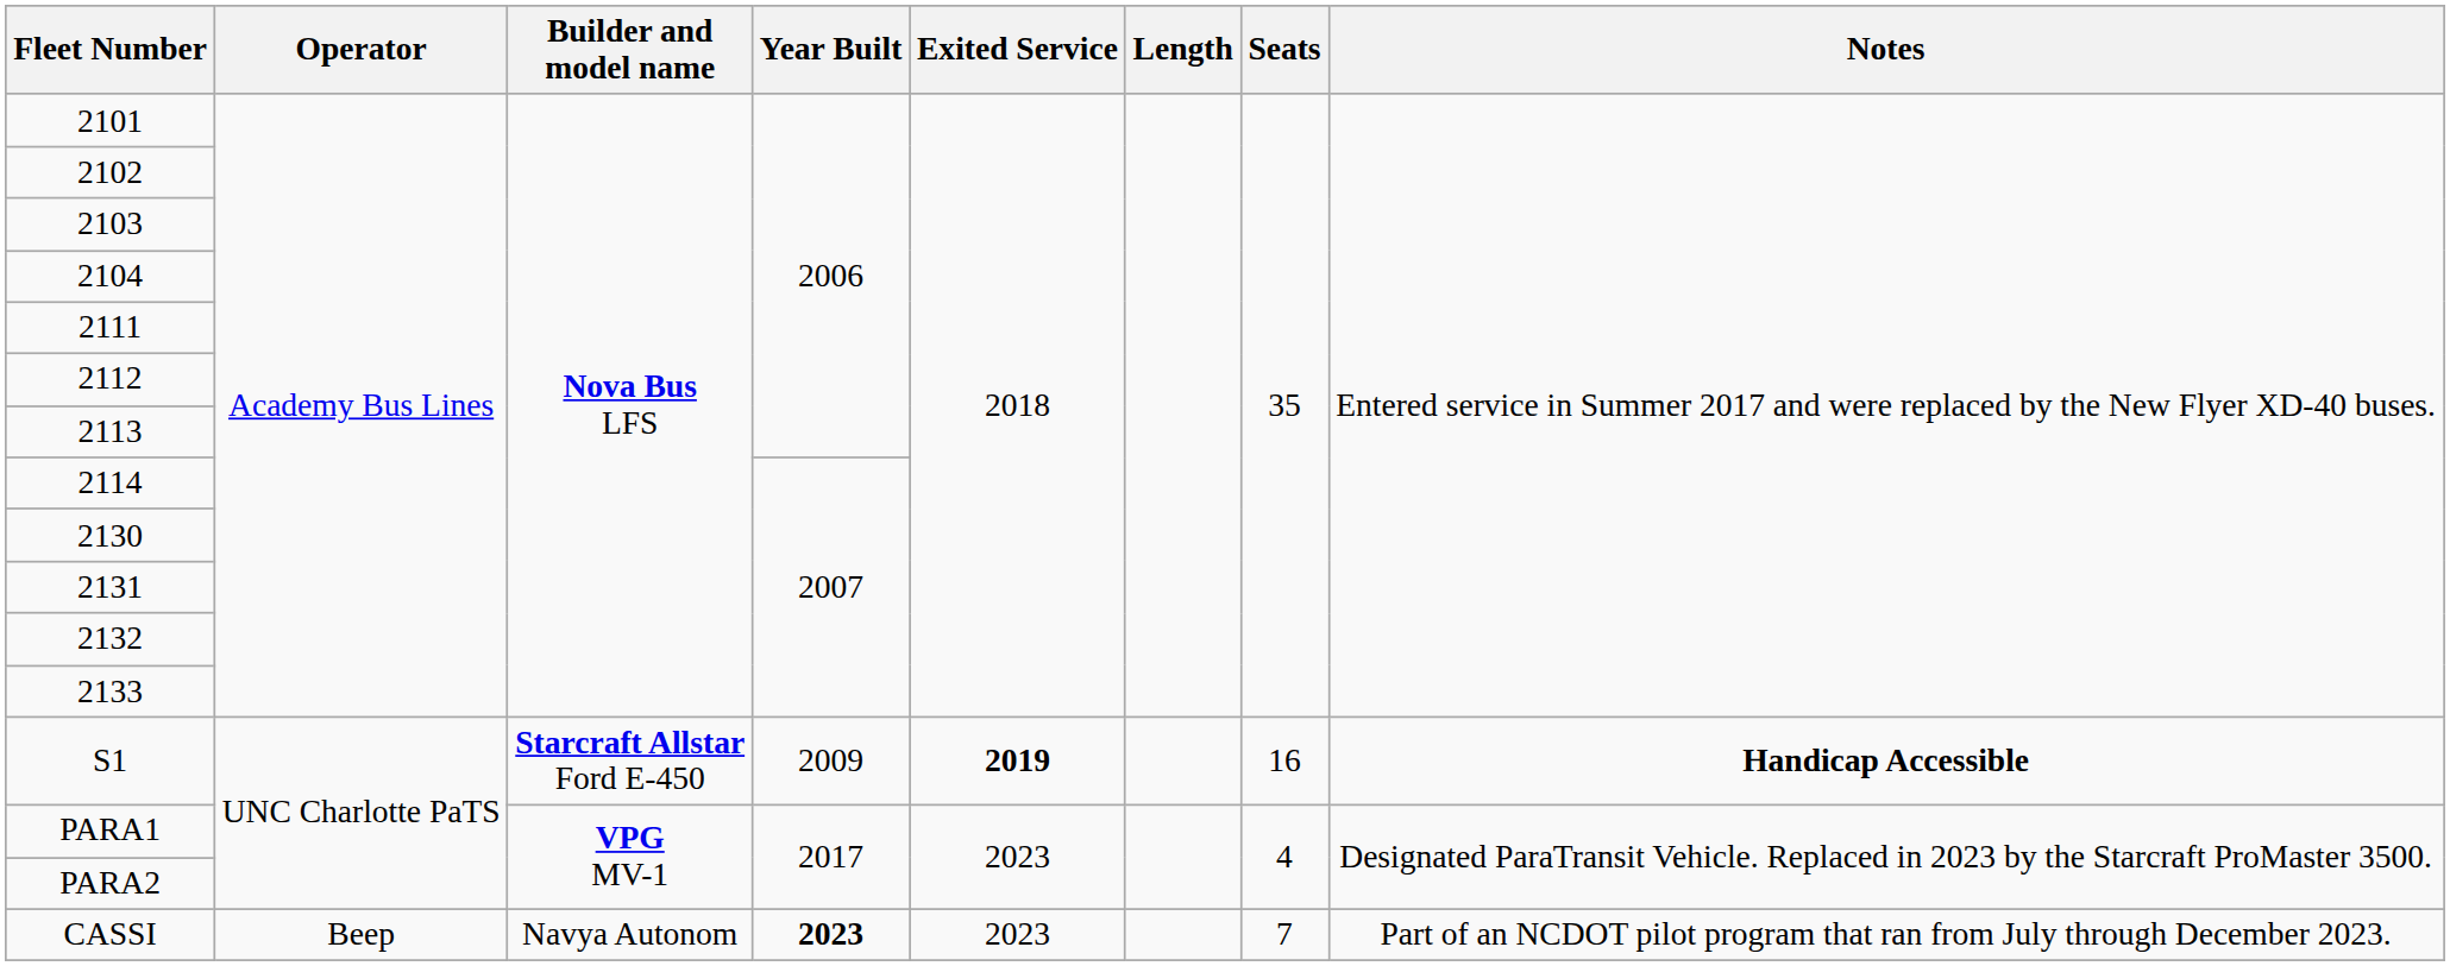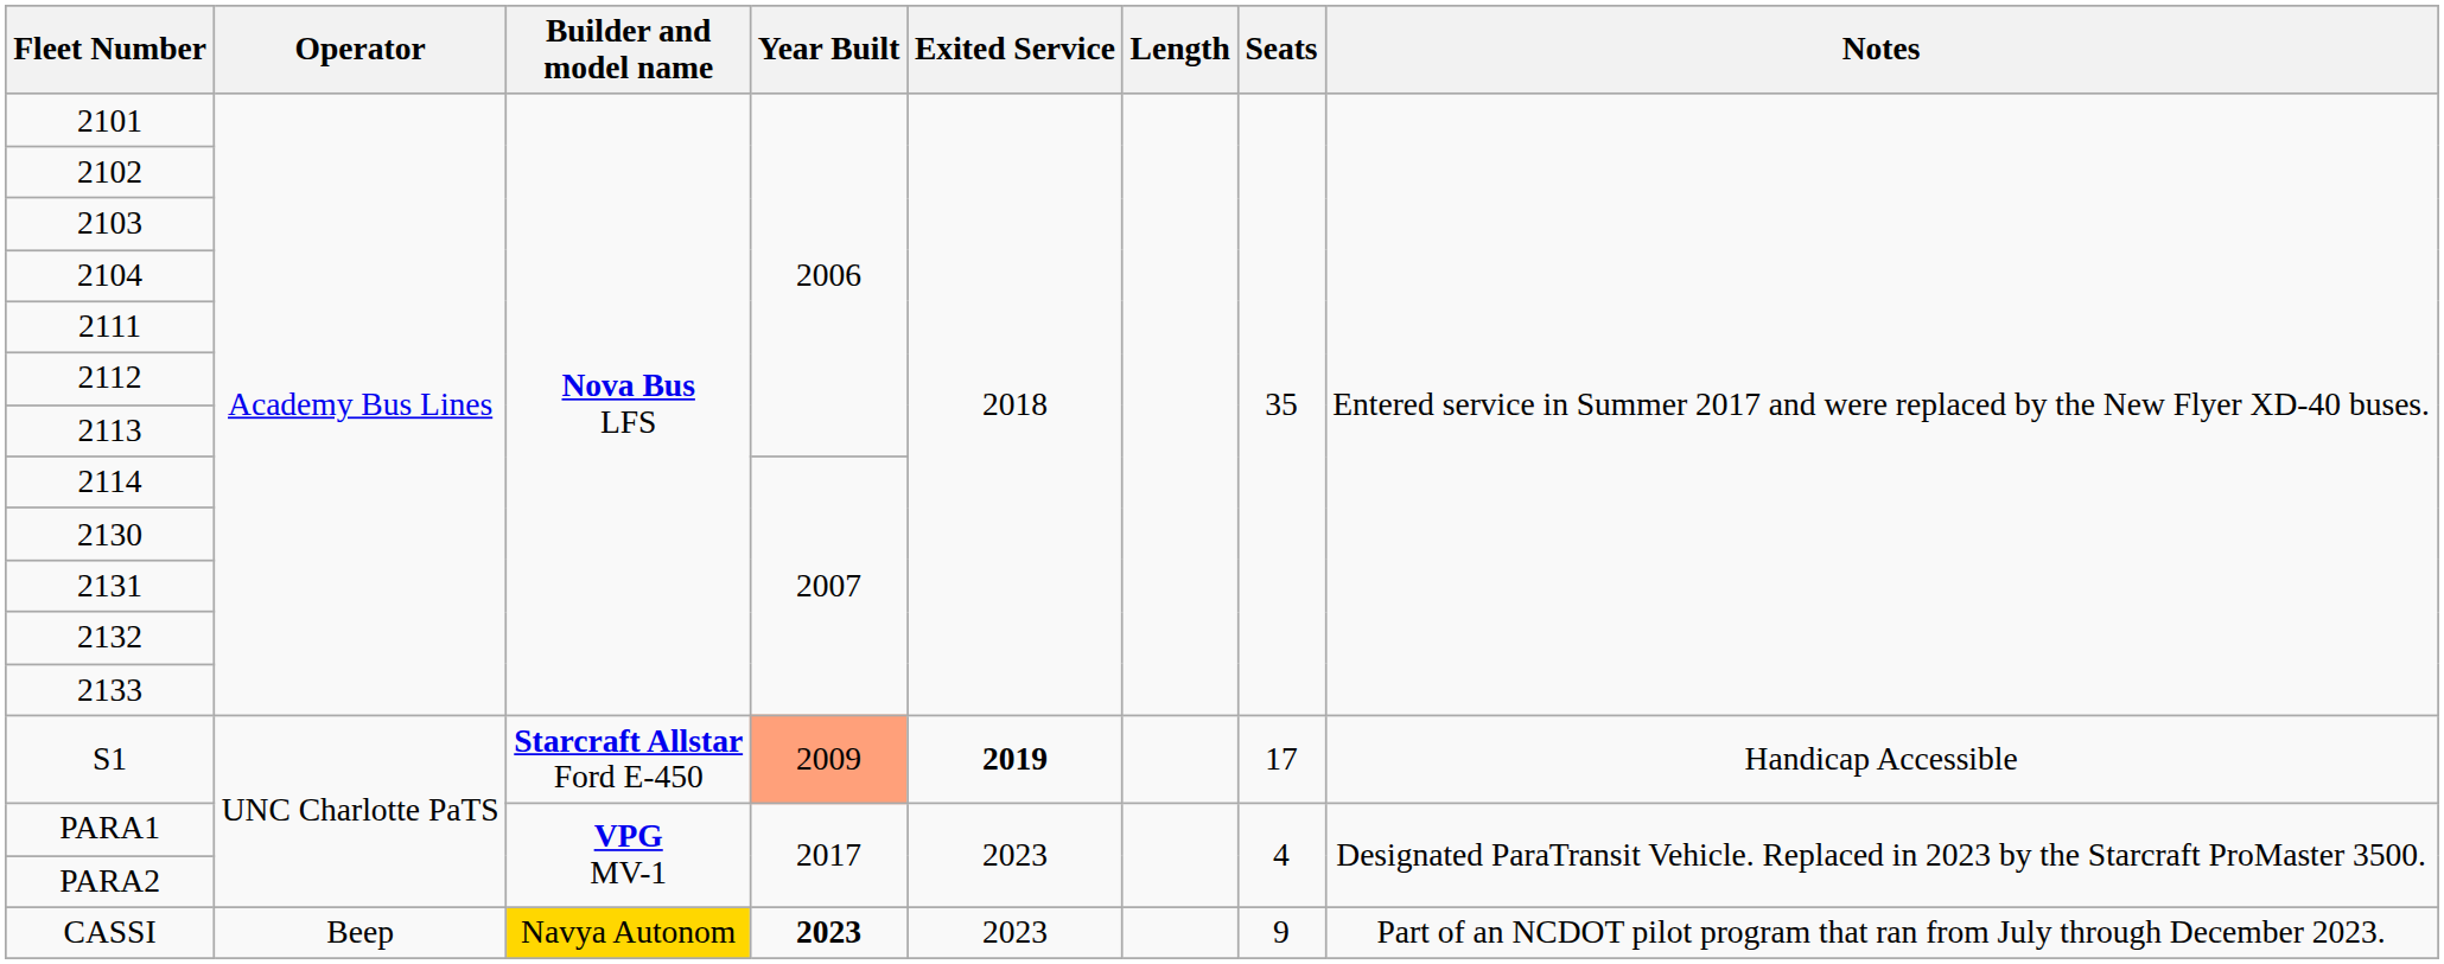S1 | Year Built: no background -> lightsalmon background
S1 | Seats: 16 -> 17
S1 | Notes: bold -> normal
CASSI | Builder and model name: no background -> gold background
CASSI | Seats: 7 -> 9
